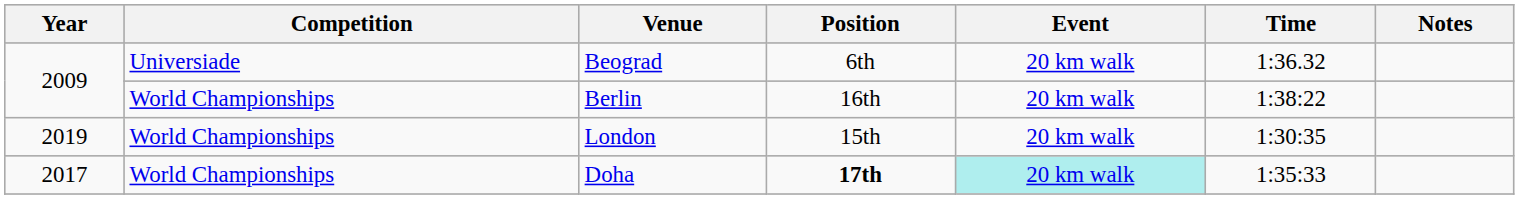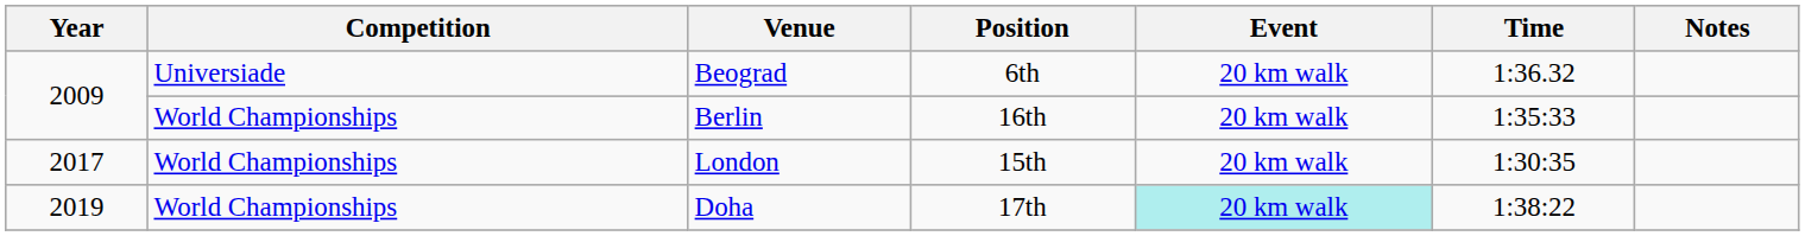Berlin | Time: 1:38:22 -> 1:35:33
London | Year: 2019 -> 2017
Doha | Year: 2017 -> 2019
Doha | Position: bold -> normal
Doha | Time: 1:35:33 -> 1:38:22
